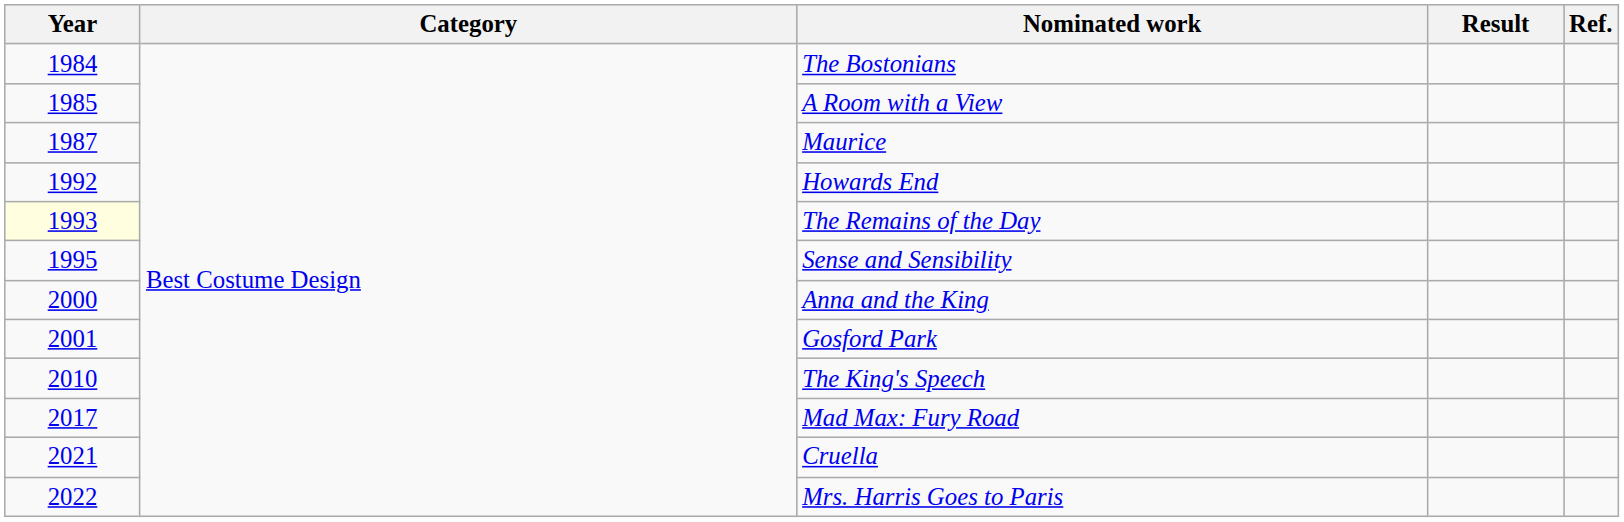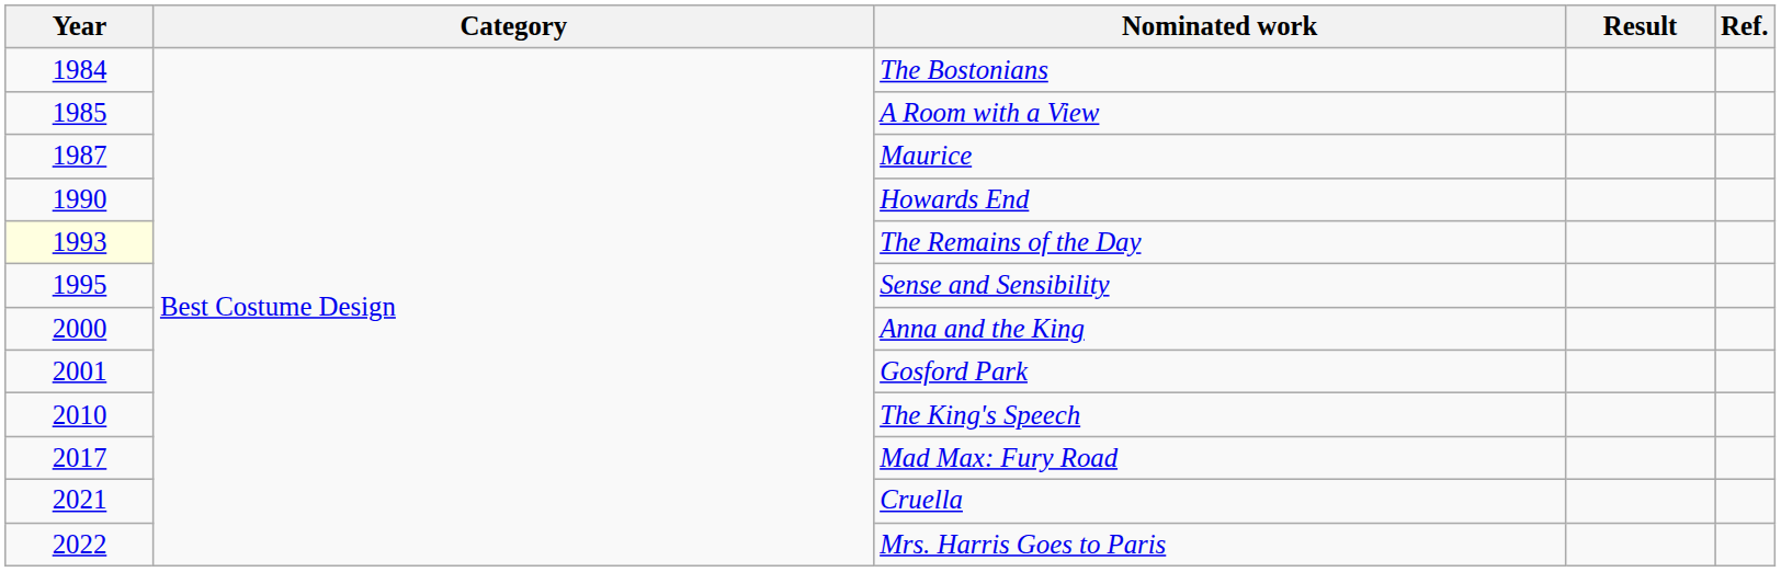Howards End | Year: 1992 -> 1990
